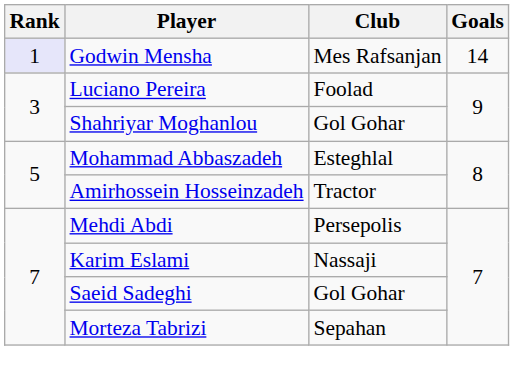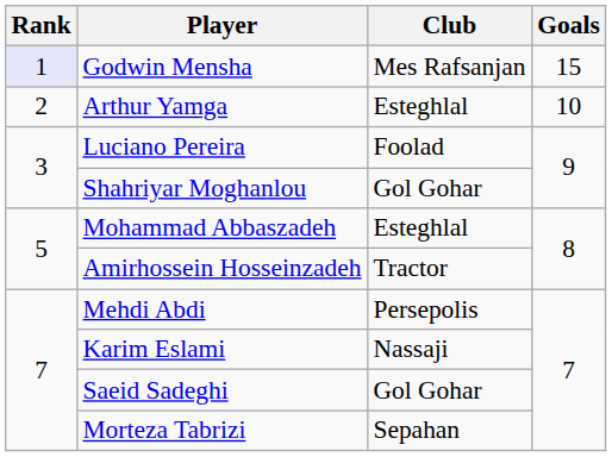Godwin Mensha | Goals: 14 -> 15
+ row: 2 | Arthur Yamga | Esteghlal | 10
